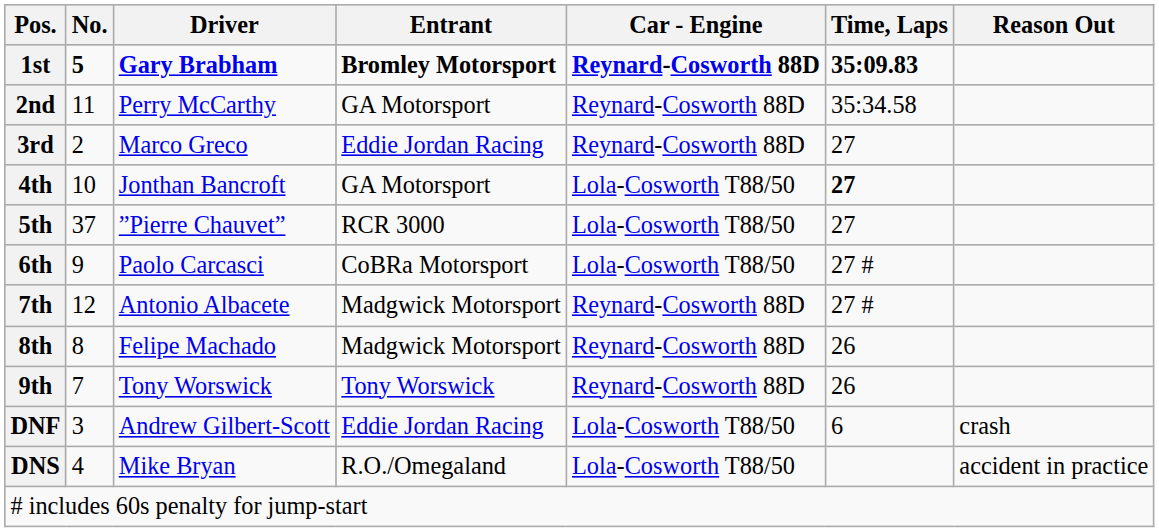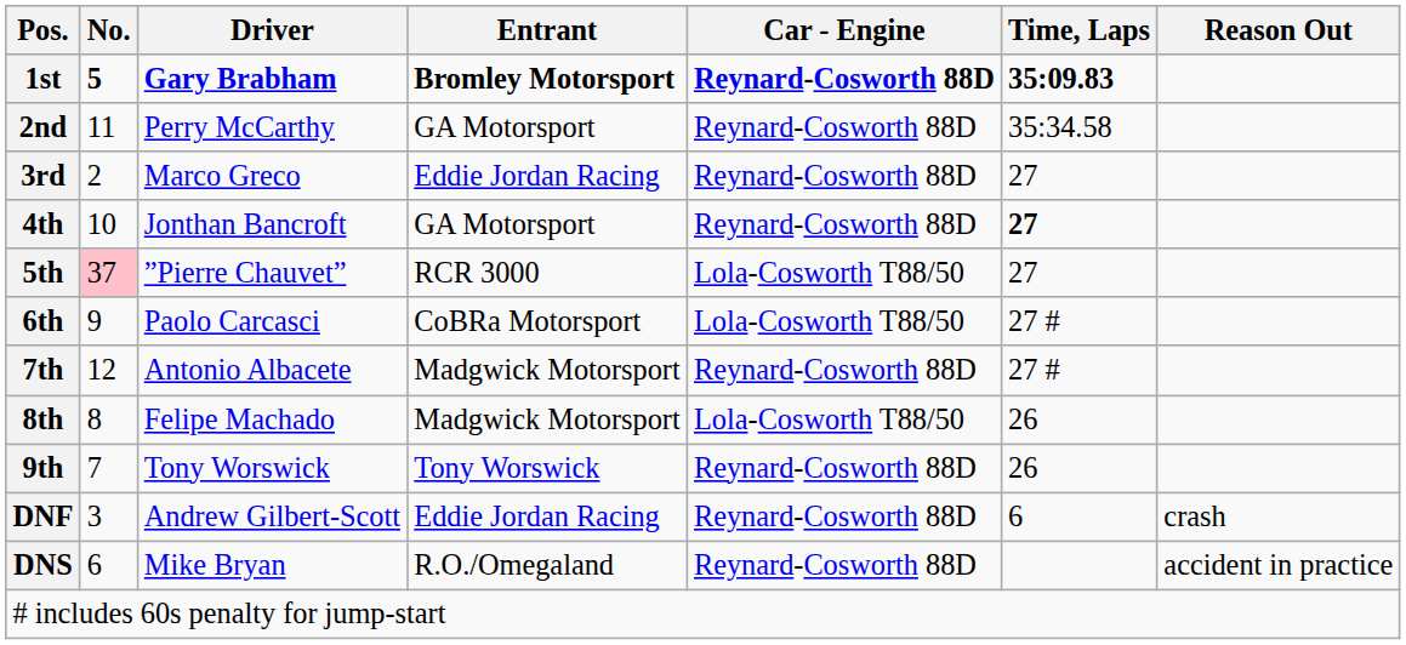4th | Car - Engine: Lola-Cosworth T88/50 -> Reynard-Cosworth 88D
5th | No.: no background -> pink background
8th | Car - Engine: Reynard-Cosworth 88D -> Lola-Cosworth T88/50
DNF | Car - Engine: Lola-Cosworth T88/50 -> Reynard-Cosworth 88D
DNS | No.: 4 -> 6
DNS | Car - Engine: Lola-Cosworth T88/50 -> Reynard-Cosworth 88D
